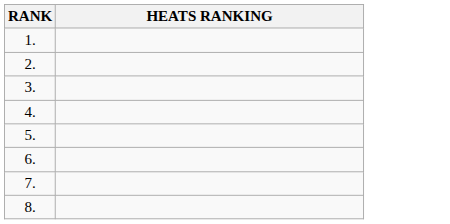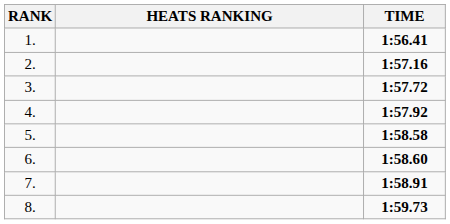+ column: TIME | 1:56.41 | 1:57.16 | 1:57.72 | 1:57.92 | 1:58.58 | 1:58.60 | 1:58.91 | 1:59.73
